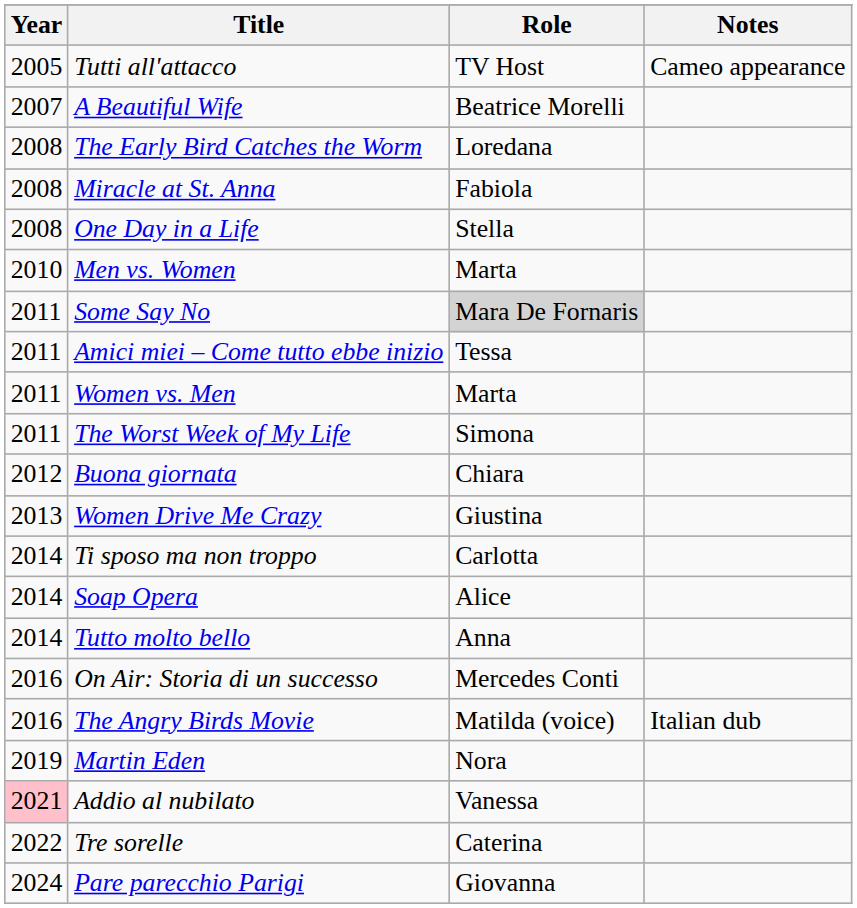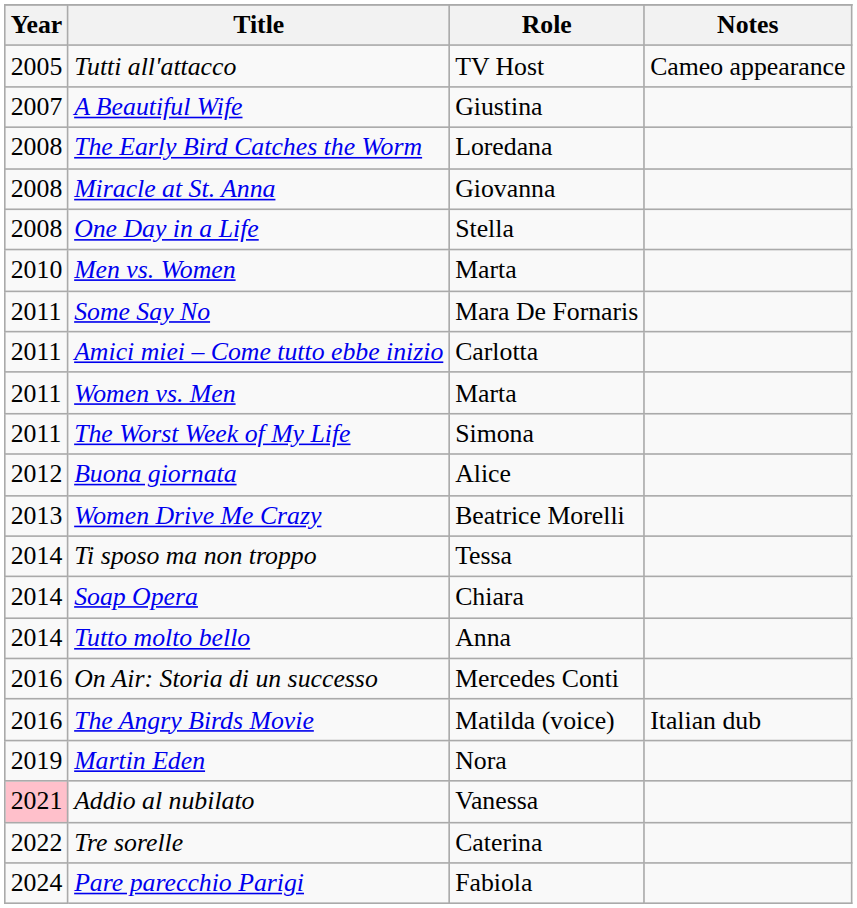A Beautiful Wife | Role: Beatrice Morelli -> Giustina
Miracle at St. Anna | Role: Fabiola -> Giovanna
Some Say No | Role: lightgrey background -> no background
Amici miei – Come tutto ebbe inizio | Role: Tessa -> Carlotta
Buona giornata | Role: Chiara -> Alice
Women Drive Me Crazy | Role: Giustina -> Beatrice Morelli
Ti sposo ma non troppo | Role: Carlotta -> Tessa
Soap Opera | Role: Alice -> Chiara
Pare parecchio Parigi | Role: Giovanna -> Fabiola
